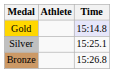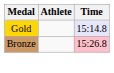- row: Silver | 15:25.1
Bronze | Time: no background -> pink background
